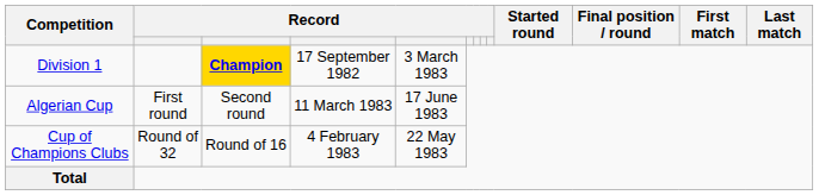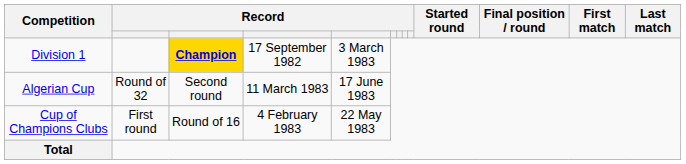Algerian Cup | column 2: First round -> Round of 32
Cup of Champions Clubs | column 2: Round of 32 -> First round
